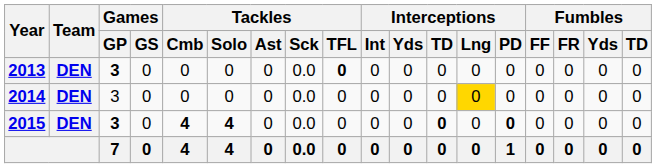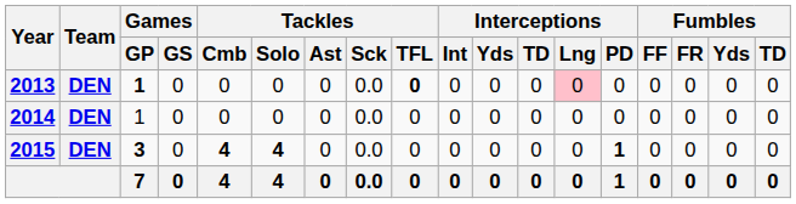2013 | Games / GP: 3 -> 1
2013 | Interceptions / Lng: no background -> pink background
2014 | Games / GP: 3 -> 1
2014 | Interceptions / Lng: gold background -> no background
2015 | Interceptions / TD: bold -> normal
2015 | Interceptions / PD: 0 -> 1
